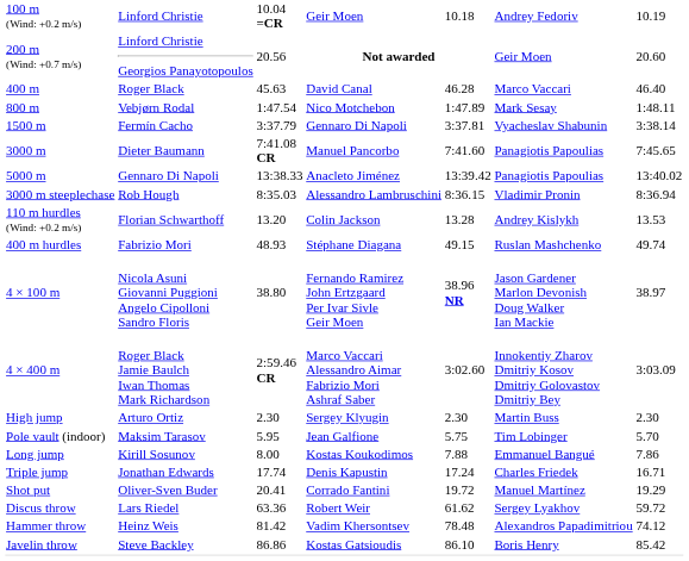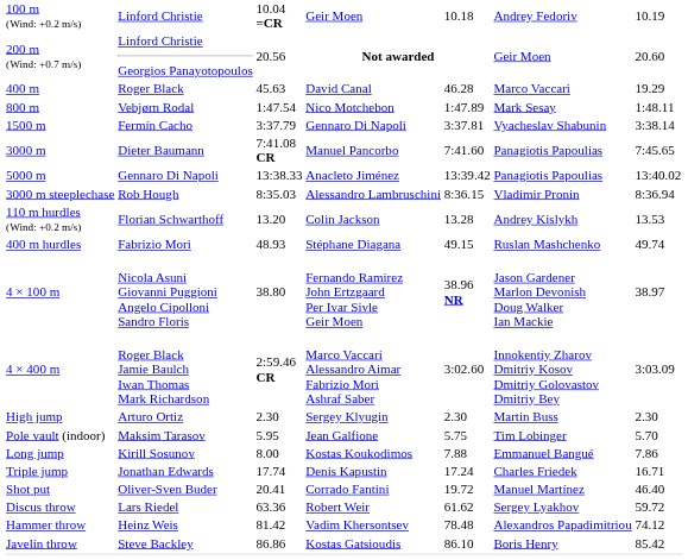400 m | column 7: 46.40 -> 19.29
Shot put | column 7: 19.29 -> 46.40
